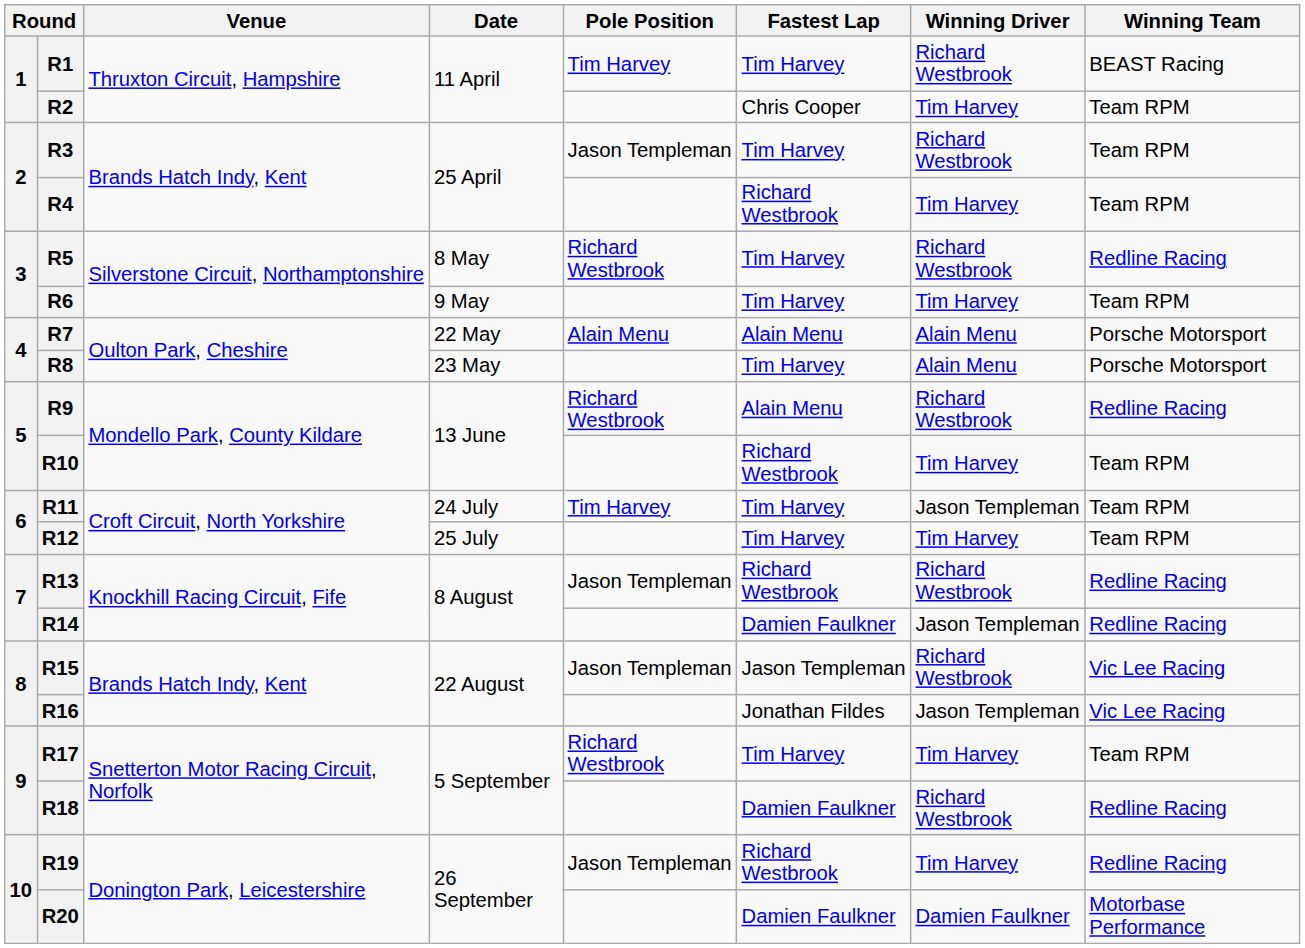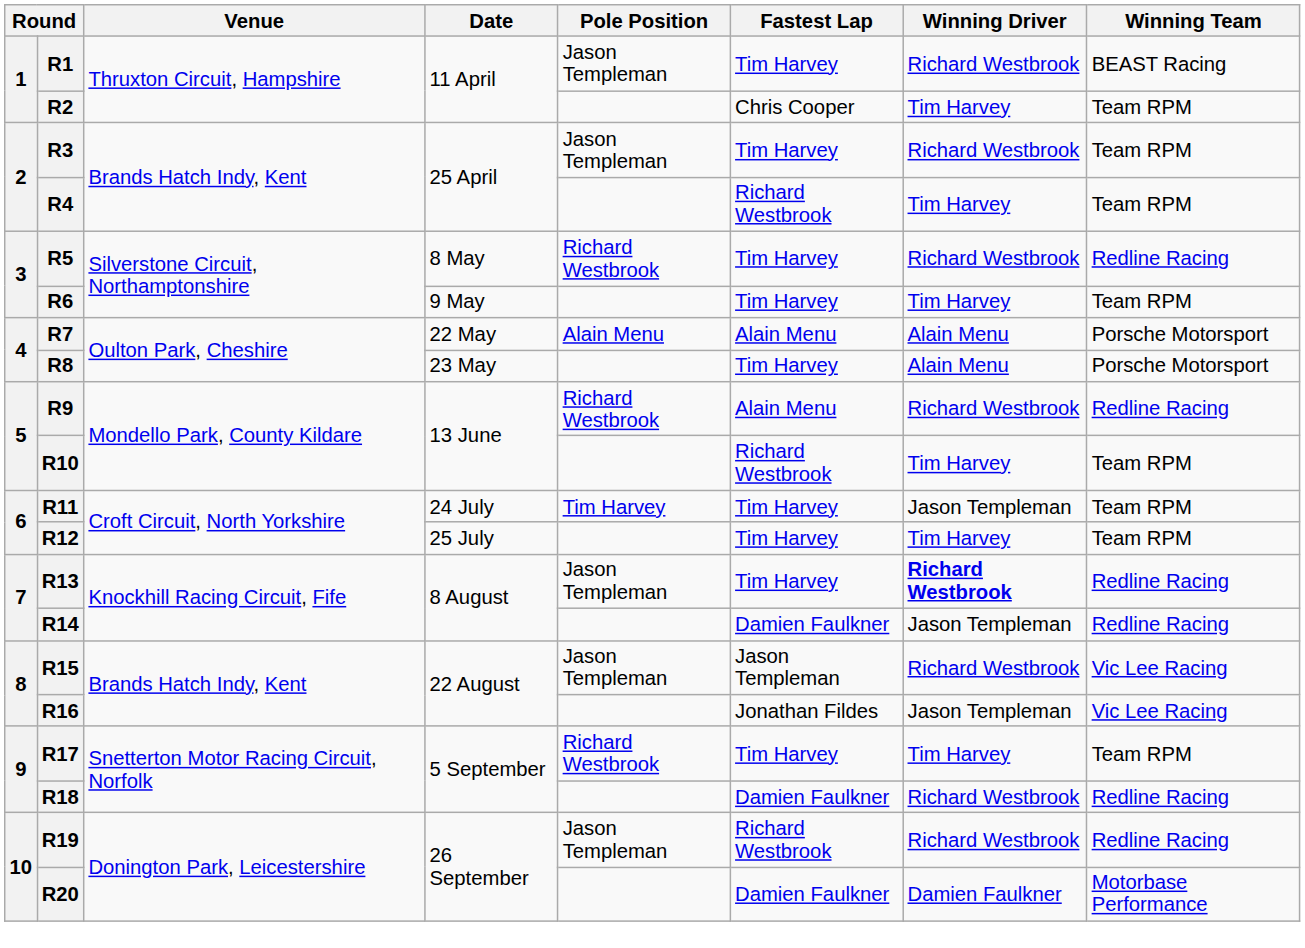R1 | Pole Position: Tim Harvey -> Jason Templeman
R13 | Fastest Lap: Richard Westbrook -> Tim Harvey
R13 | Winning Driver: normal -> bold
R19 | Winning Driver: Tim Harvey -> Richard Westbrook
